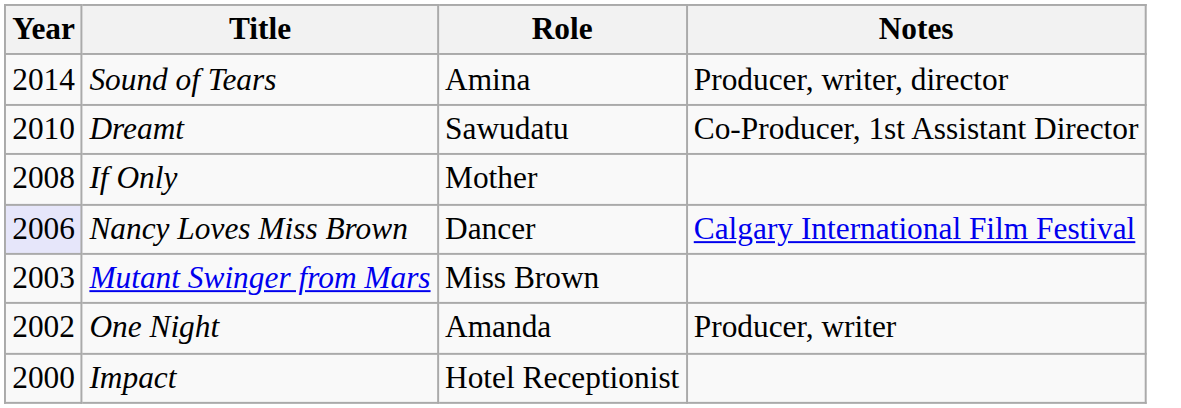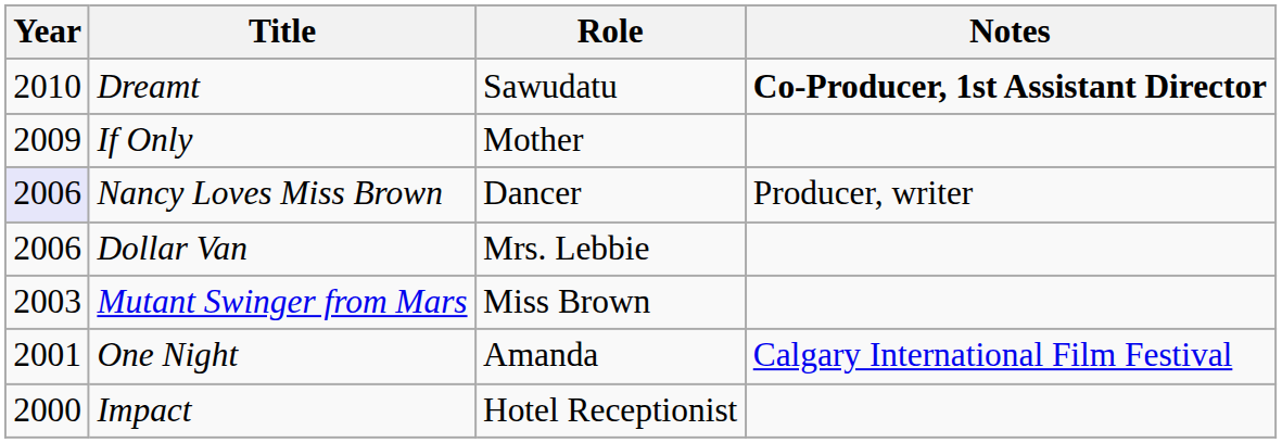- row: 2014 | Sound of Tears | Amina | Producer, writer, director
Dreamt | Notes: normal -> bold
If Only | Year: 2008 -> 2009
Nancy Loves Miss Brown | Notes: Calgary International Film Festival -> Producer, writer
+ row: 2006 | Dollar Van | Mrs. Lebbie
One Night | Year: 2002 -> 2001
One Night | Notes: Producer, writer -> Calgary International Film Festival
